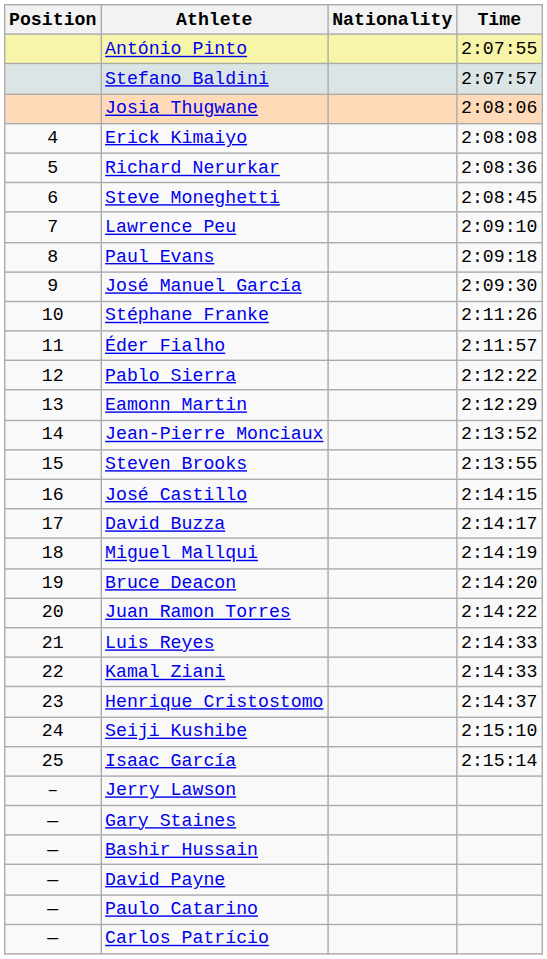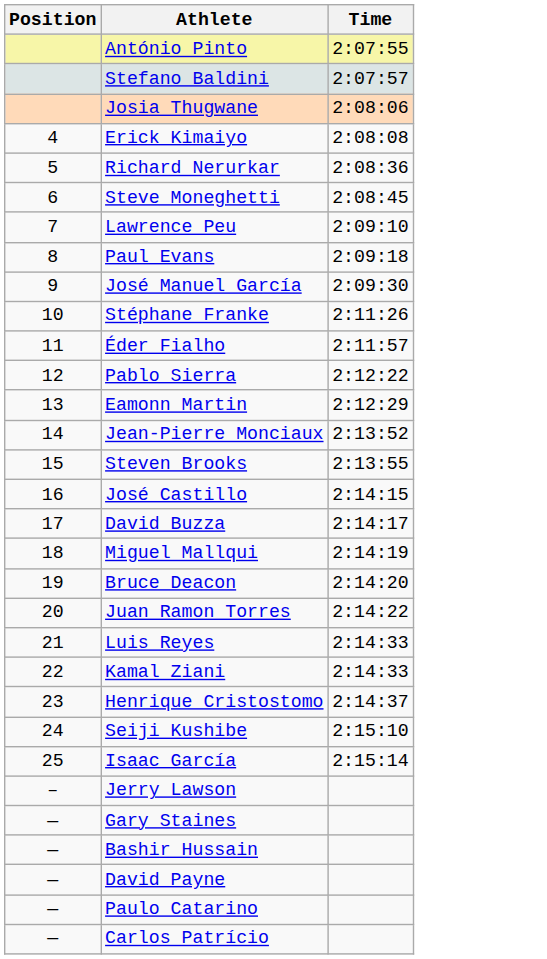- column: Nationality
